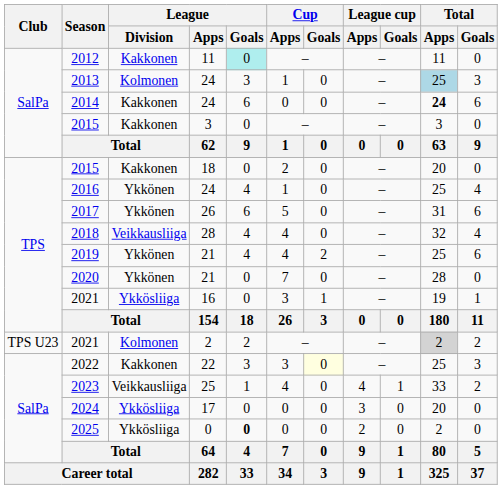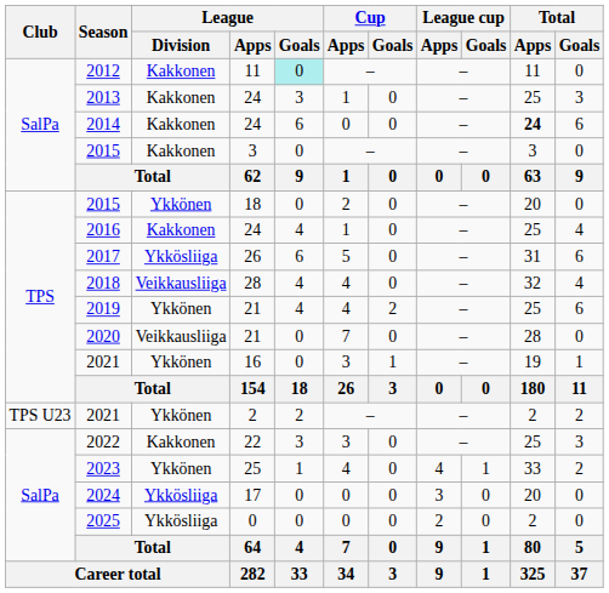2013 | League / Division: Kolmonen -> Kakkonen
2013 | Total / Apps: lightblue background -> no background
2015 / 18 | League / Division: Kakkonen -> Ykkönen
2016 | League / Division: Ykkönen -> Kakkonen
2017 | League / Division: Ykkönen -> Ykkösliiga
2020 | League / Division: Ykkönen -> Veikkausliiga
2021 / 16 | League / Division: Ykkösliiga -> Ykkönen
2021 / 2 | League / Division: Kolmonen -> Ykkönen
2021 / 2 | Total / Apps: lightgrey background -> no background
2022 | Cup / Goals: lightyellow background -> no background
2023 | League / Division: Veikkausliiga -> Ykkönen
2025 | League / Goals: bold -> normal
